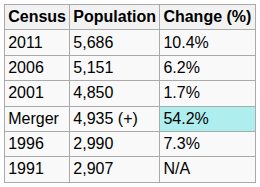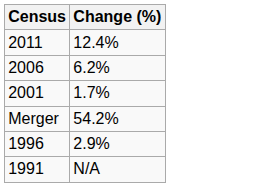- column: Population | 5,686 | 5,151 | 4,850 | 4,935 (+) | 2,990 | 2,907
2011 | Change (%): 10.4% -> 12.4%
Merger | Change (%): paleturquoise background -> no background
1996 | Change (%): 7.3% -> 2.9%
